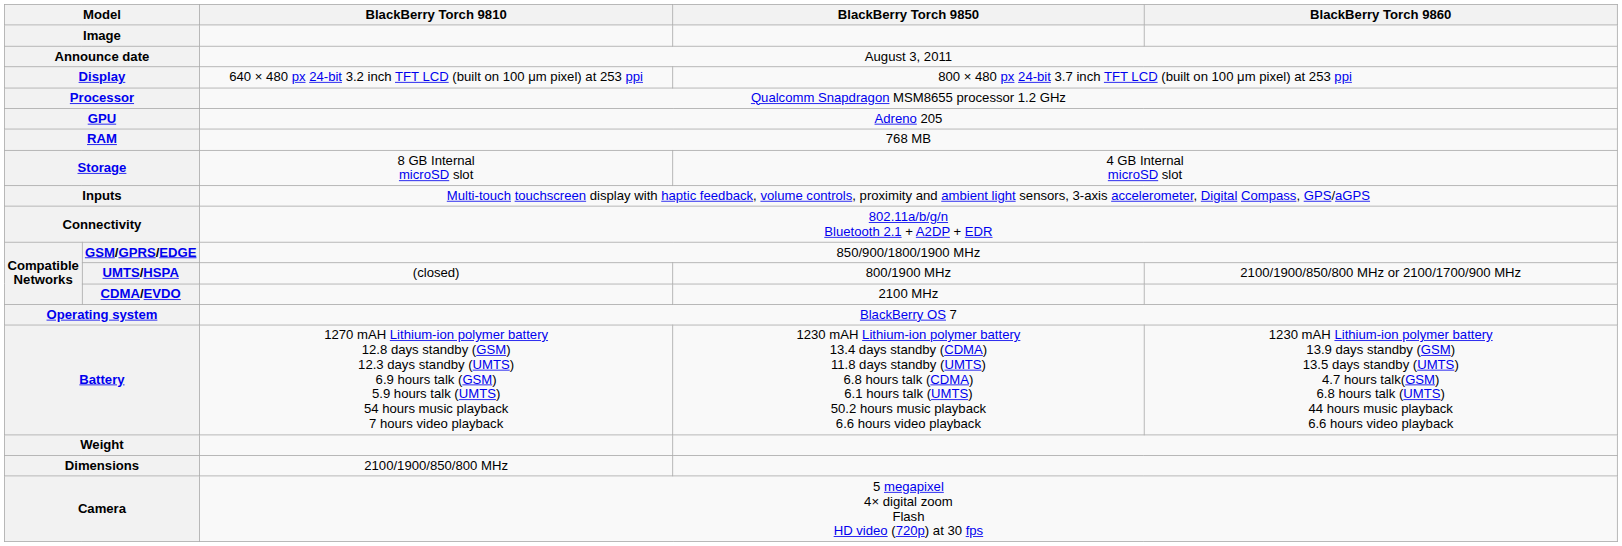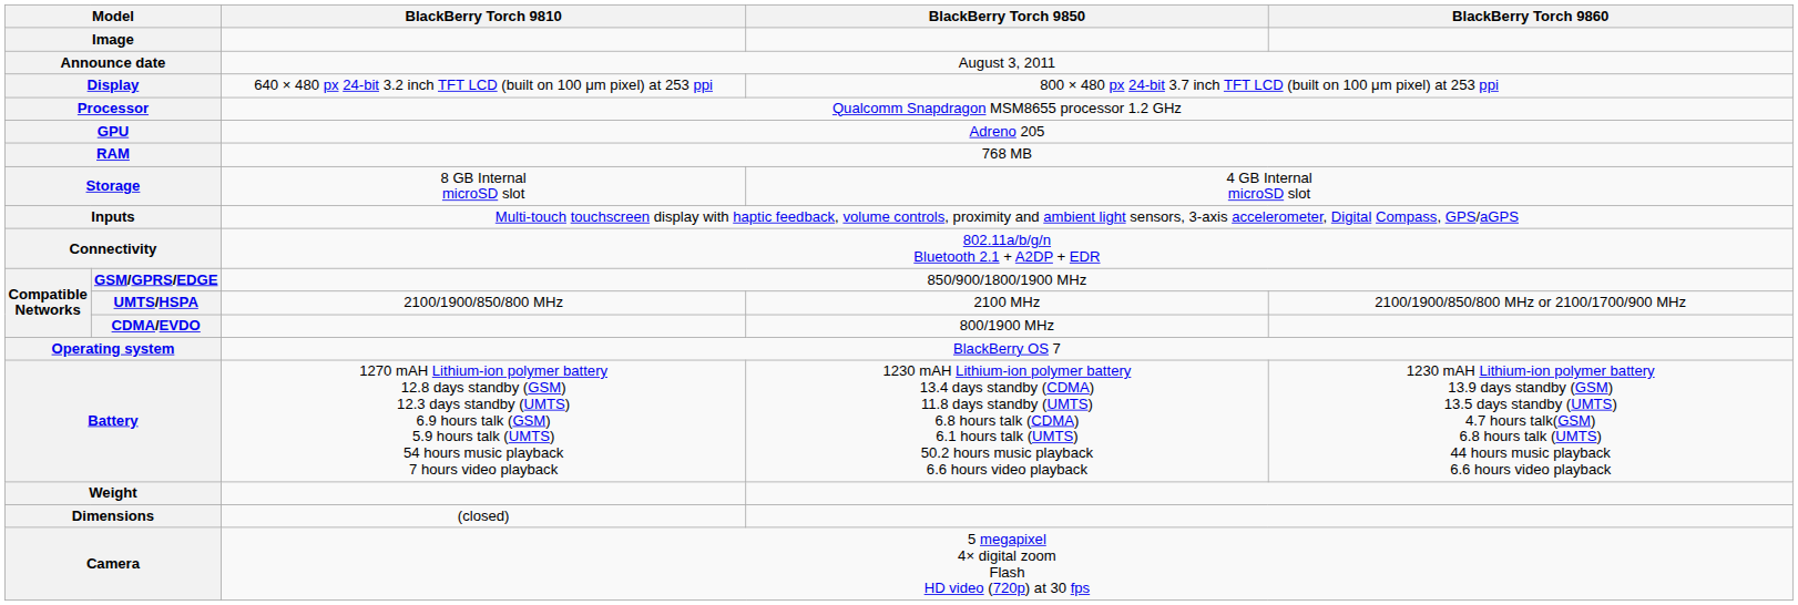UMTS/HSPA | BlackBerry Torch 9810: (closed) -> 2100/1900/850/800 MHz
UMTS/HSPA | BlackBerry Torch 9850: 800/1900 MHz -> 2100 MHz
CDMA/EVDO | BlackBerry Torch 9850: 2100 MHz -> 800/1900 MHz
Dimensions | BlackBerry Torch 9810: 2100/1900/850/800 MHz -> (closed)
